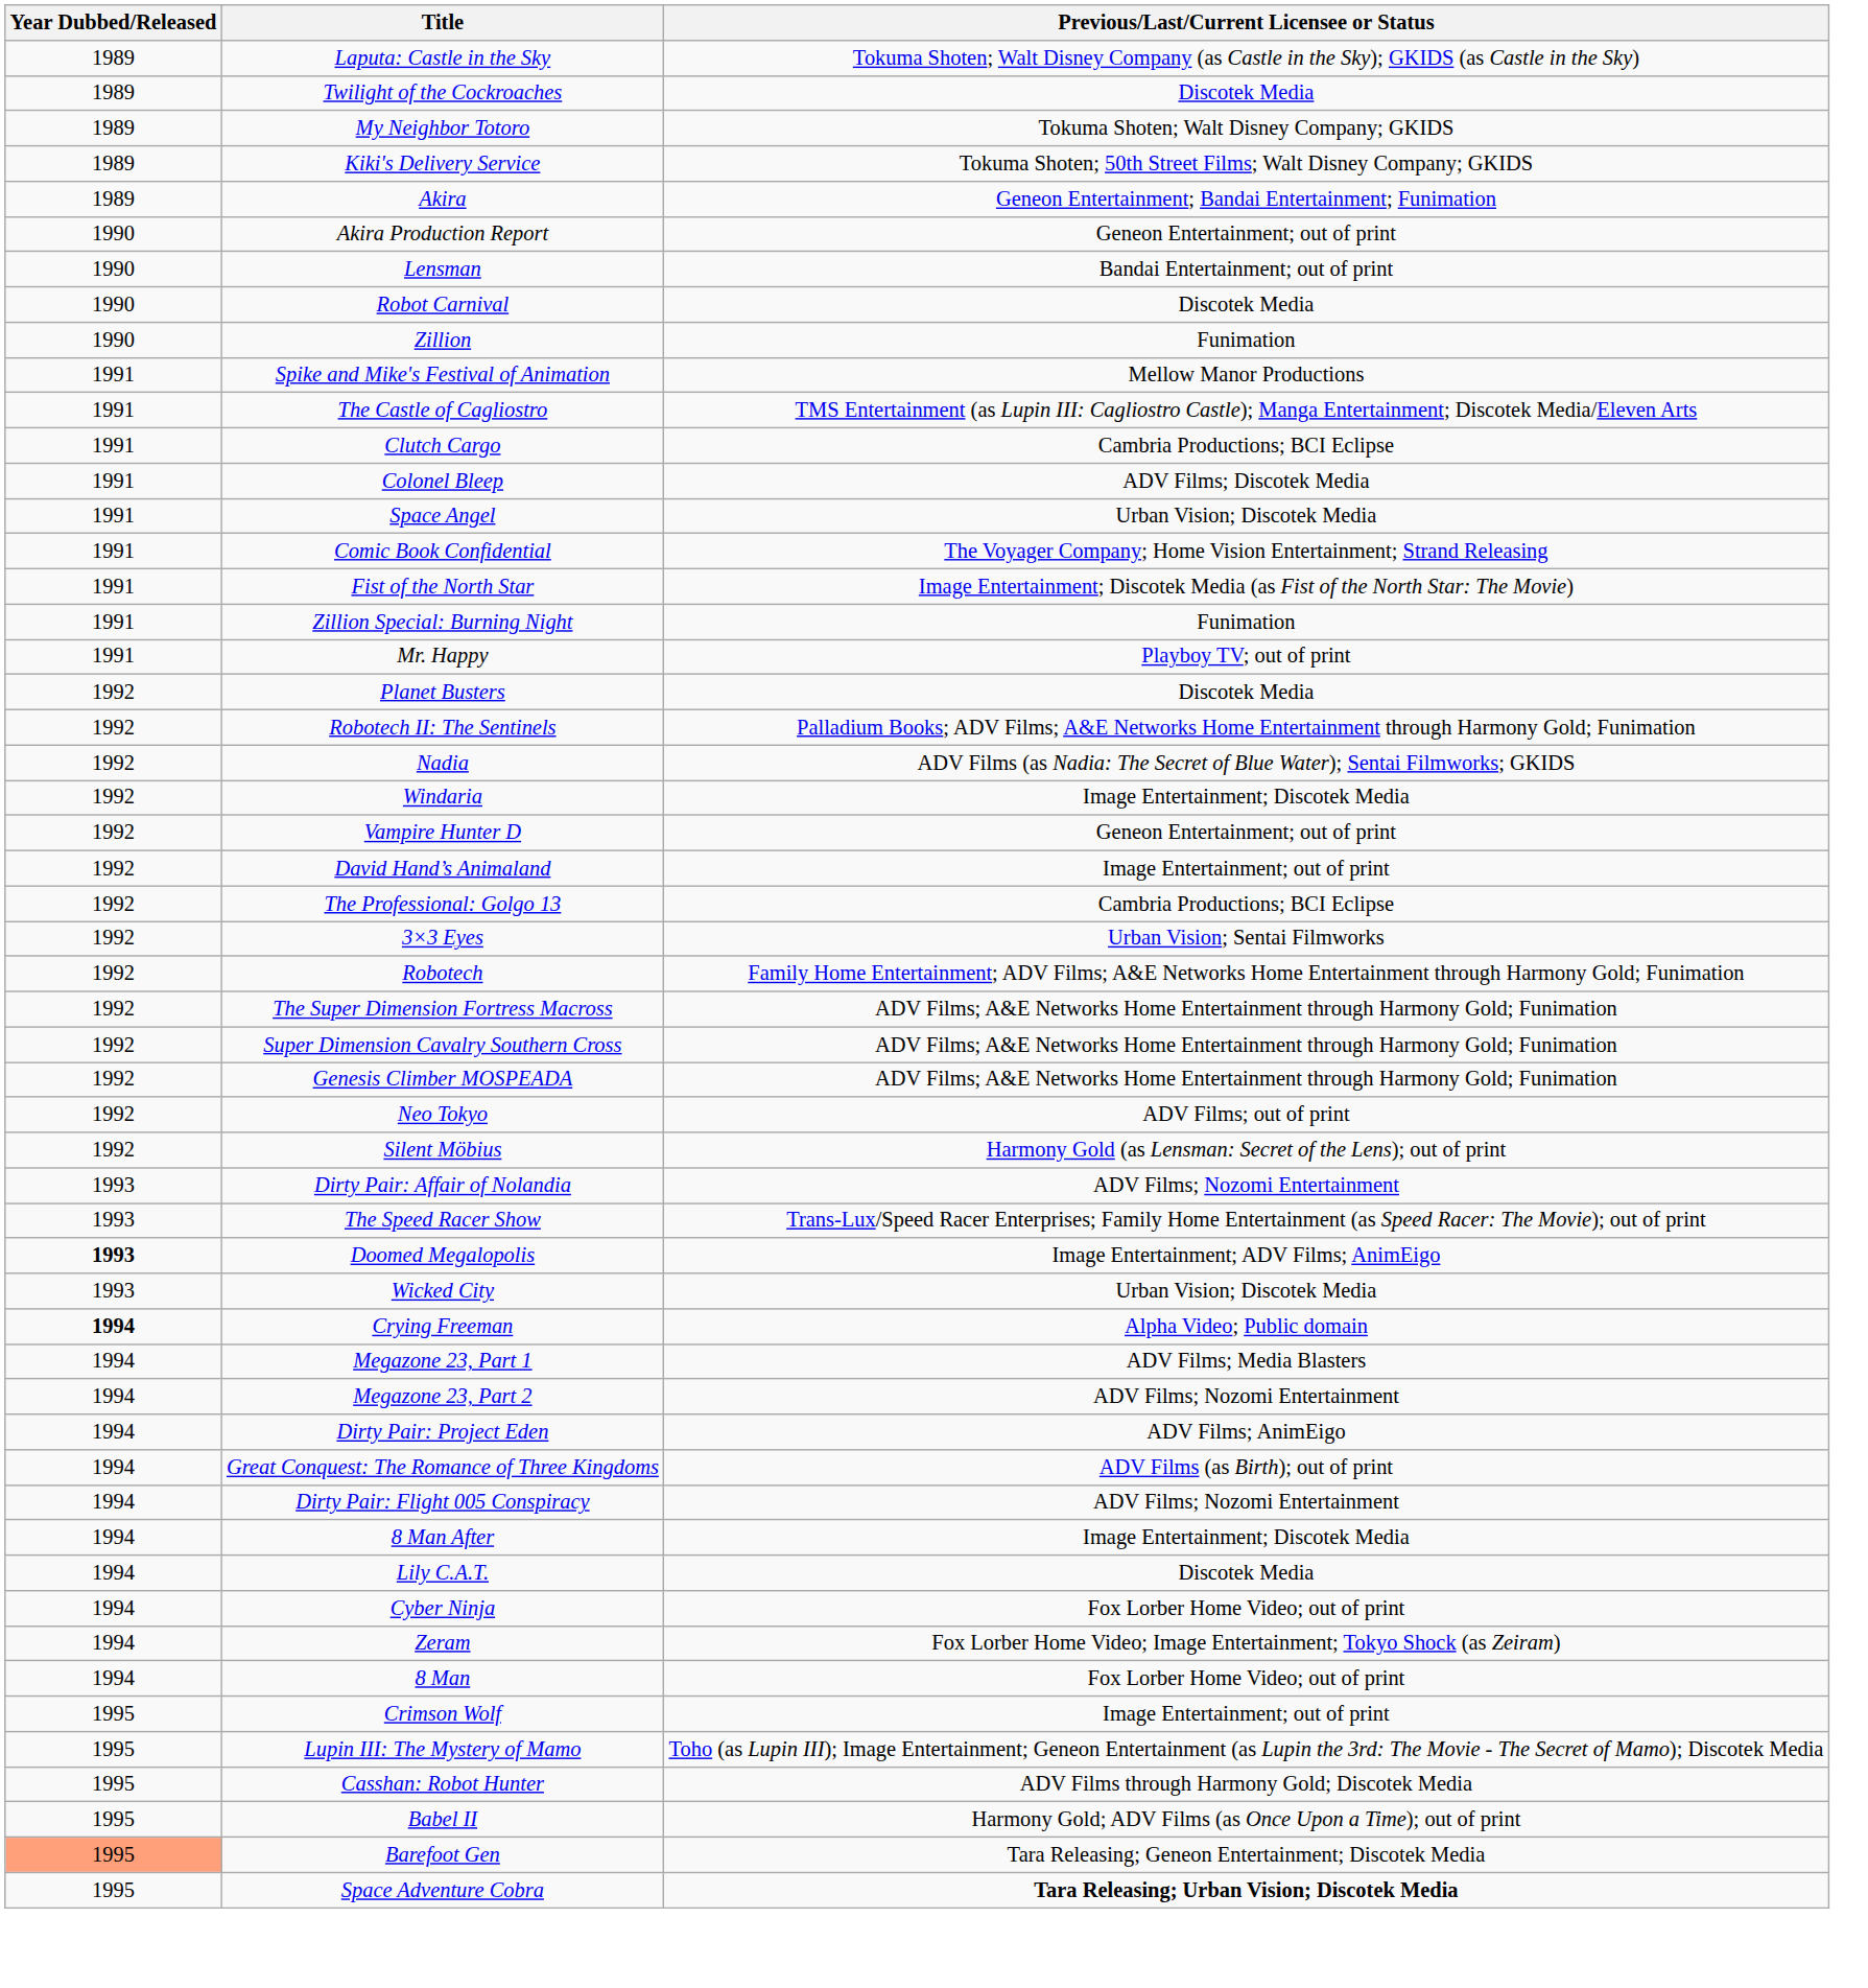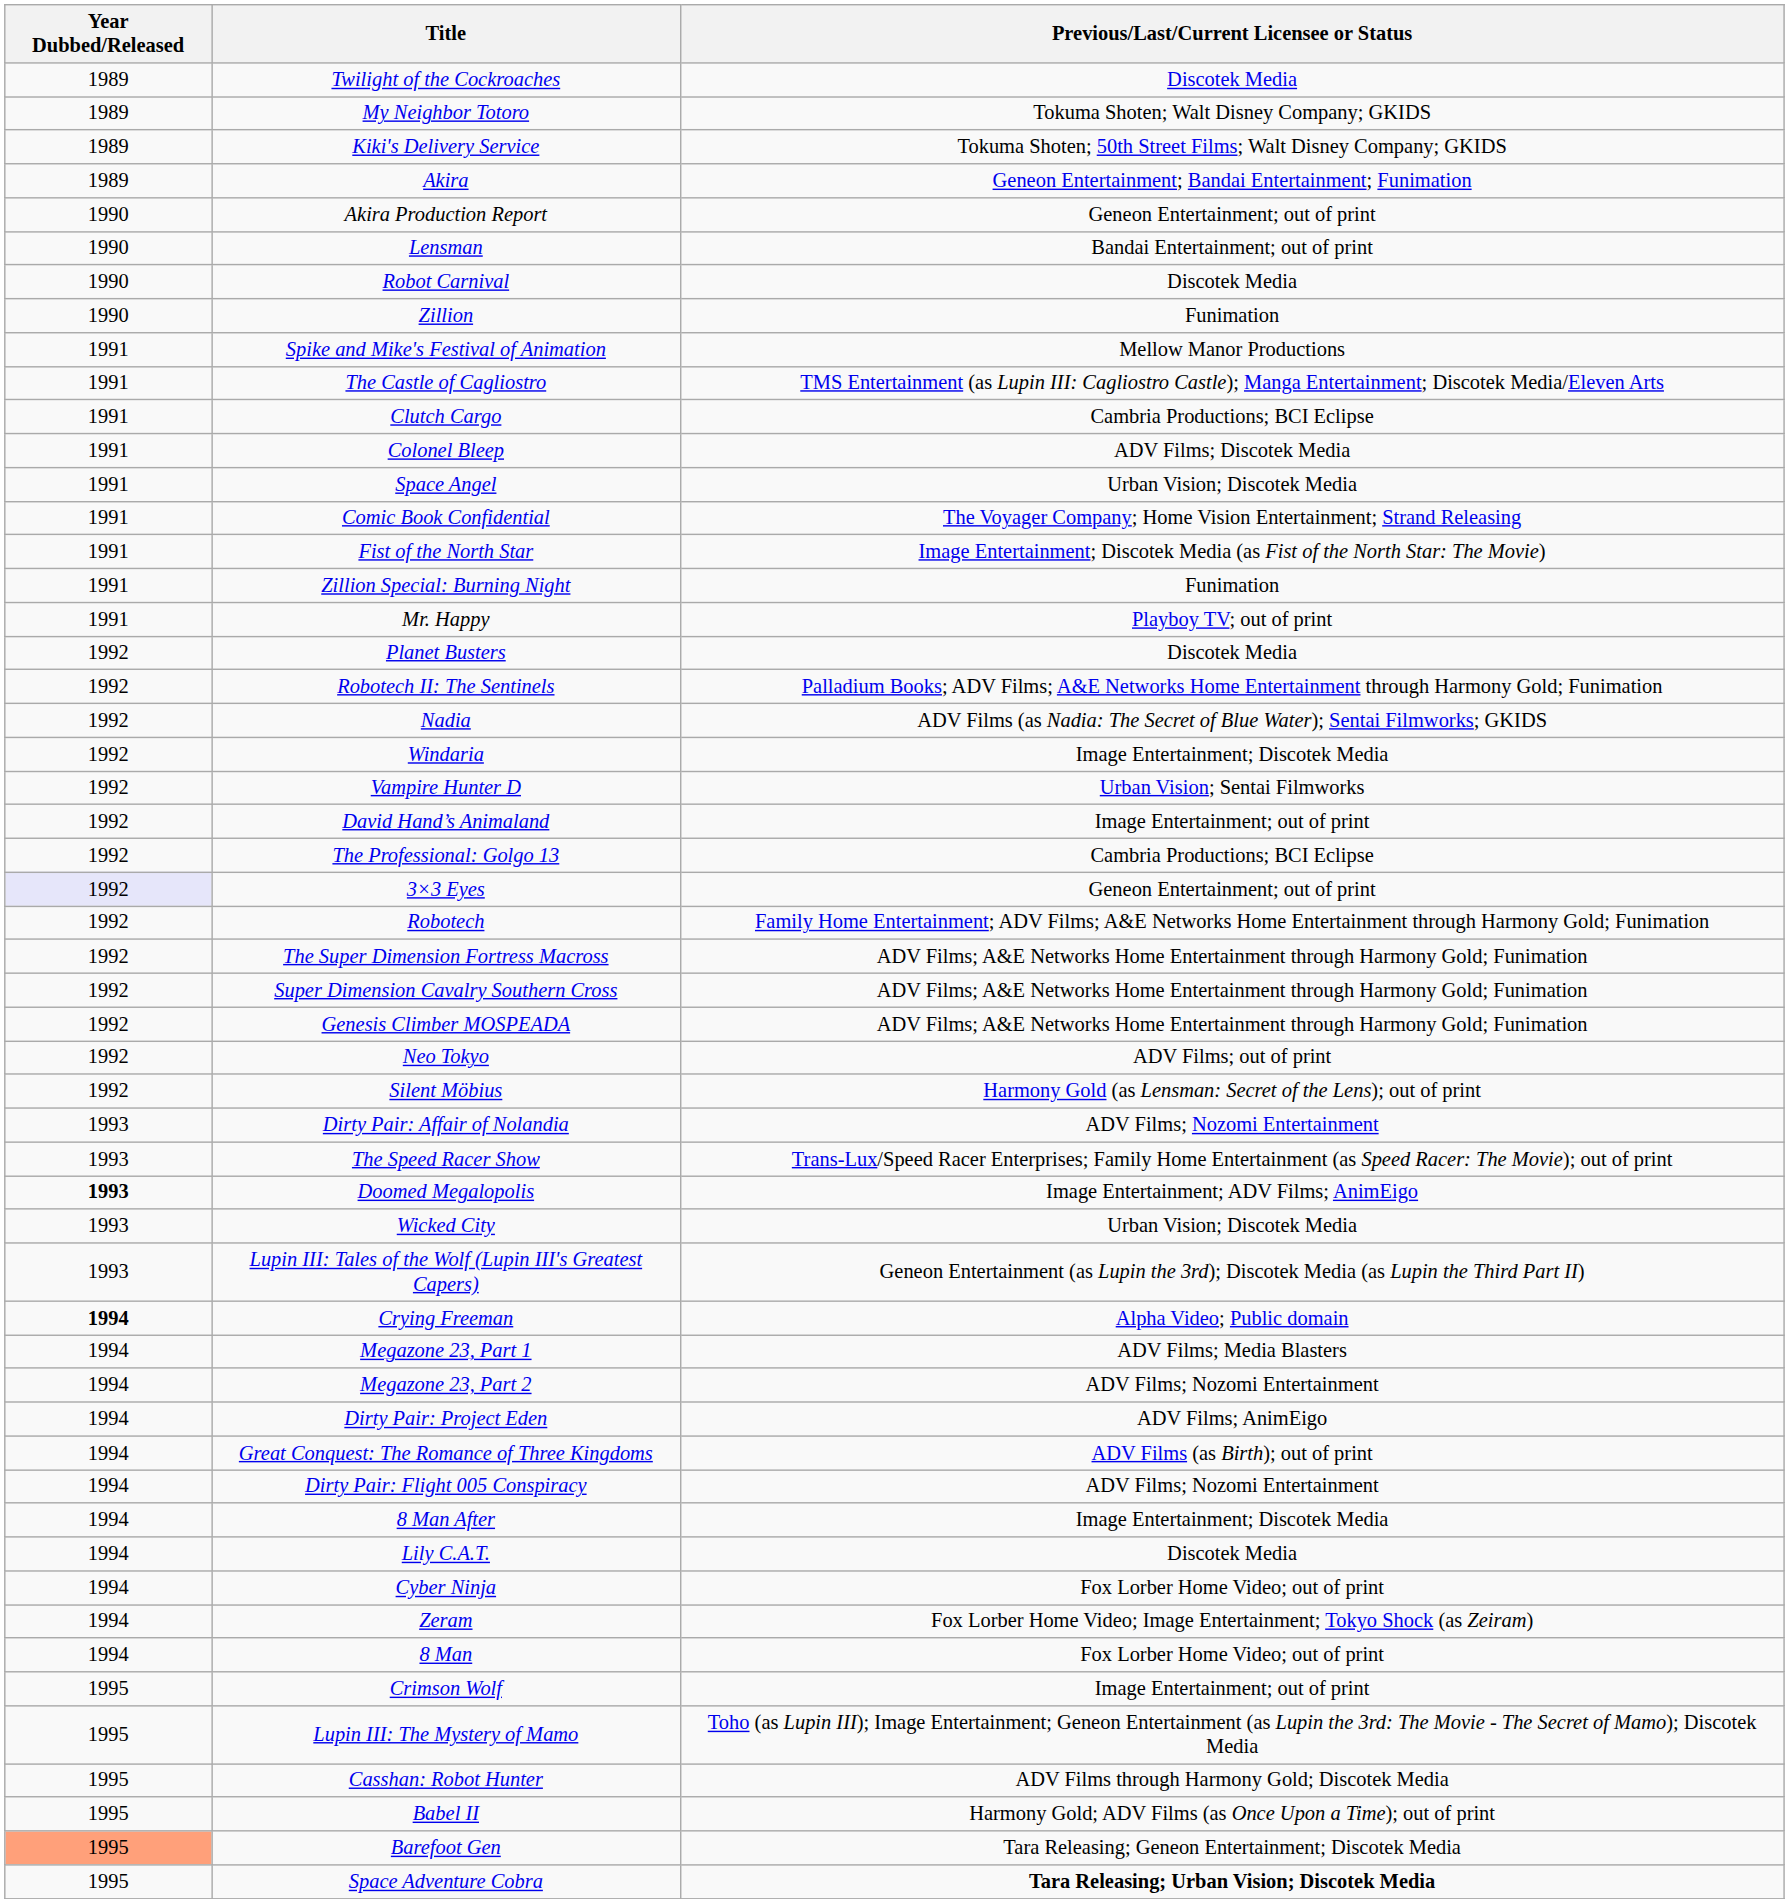- row: 1989 | Laputa: Castle in the Sky | Tokuma Shoten; Walt Disney Company (as Castle in the Sky); GKIDS (as Castle in the Sky)
Vampire Hunter D | Previous/Last/Current Licensee or Status: Geneon Entertainment; out of print -> Urban Vision; Sentai Filmworks
3×3 Eyes | Year Dubbed/Released: no background -> lavender background
3×3 Eyes | Previous/Last/Current Licensee or Status: Urban Vision; Sentai Filmworks -> Geneon Entertainment; out of print
+ row: 1993 | Lupin III: Tales of the Wolf (Lupin III's Greatest Capers) | Geneon Entertainment (as Lupin the 3rd); Discotek Media (as Lupin the Third Part II)
